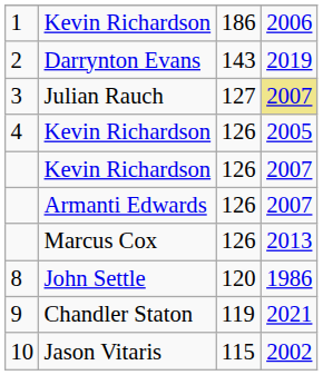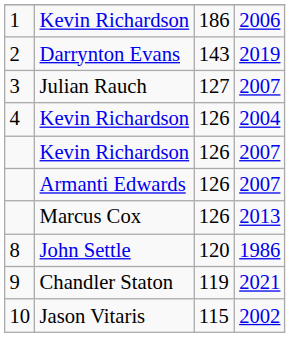3 | column 4: khaki background -> no background
4 | column 4: 2005 -> 2004
